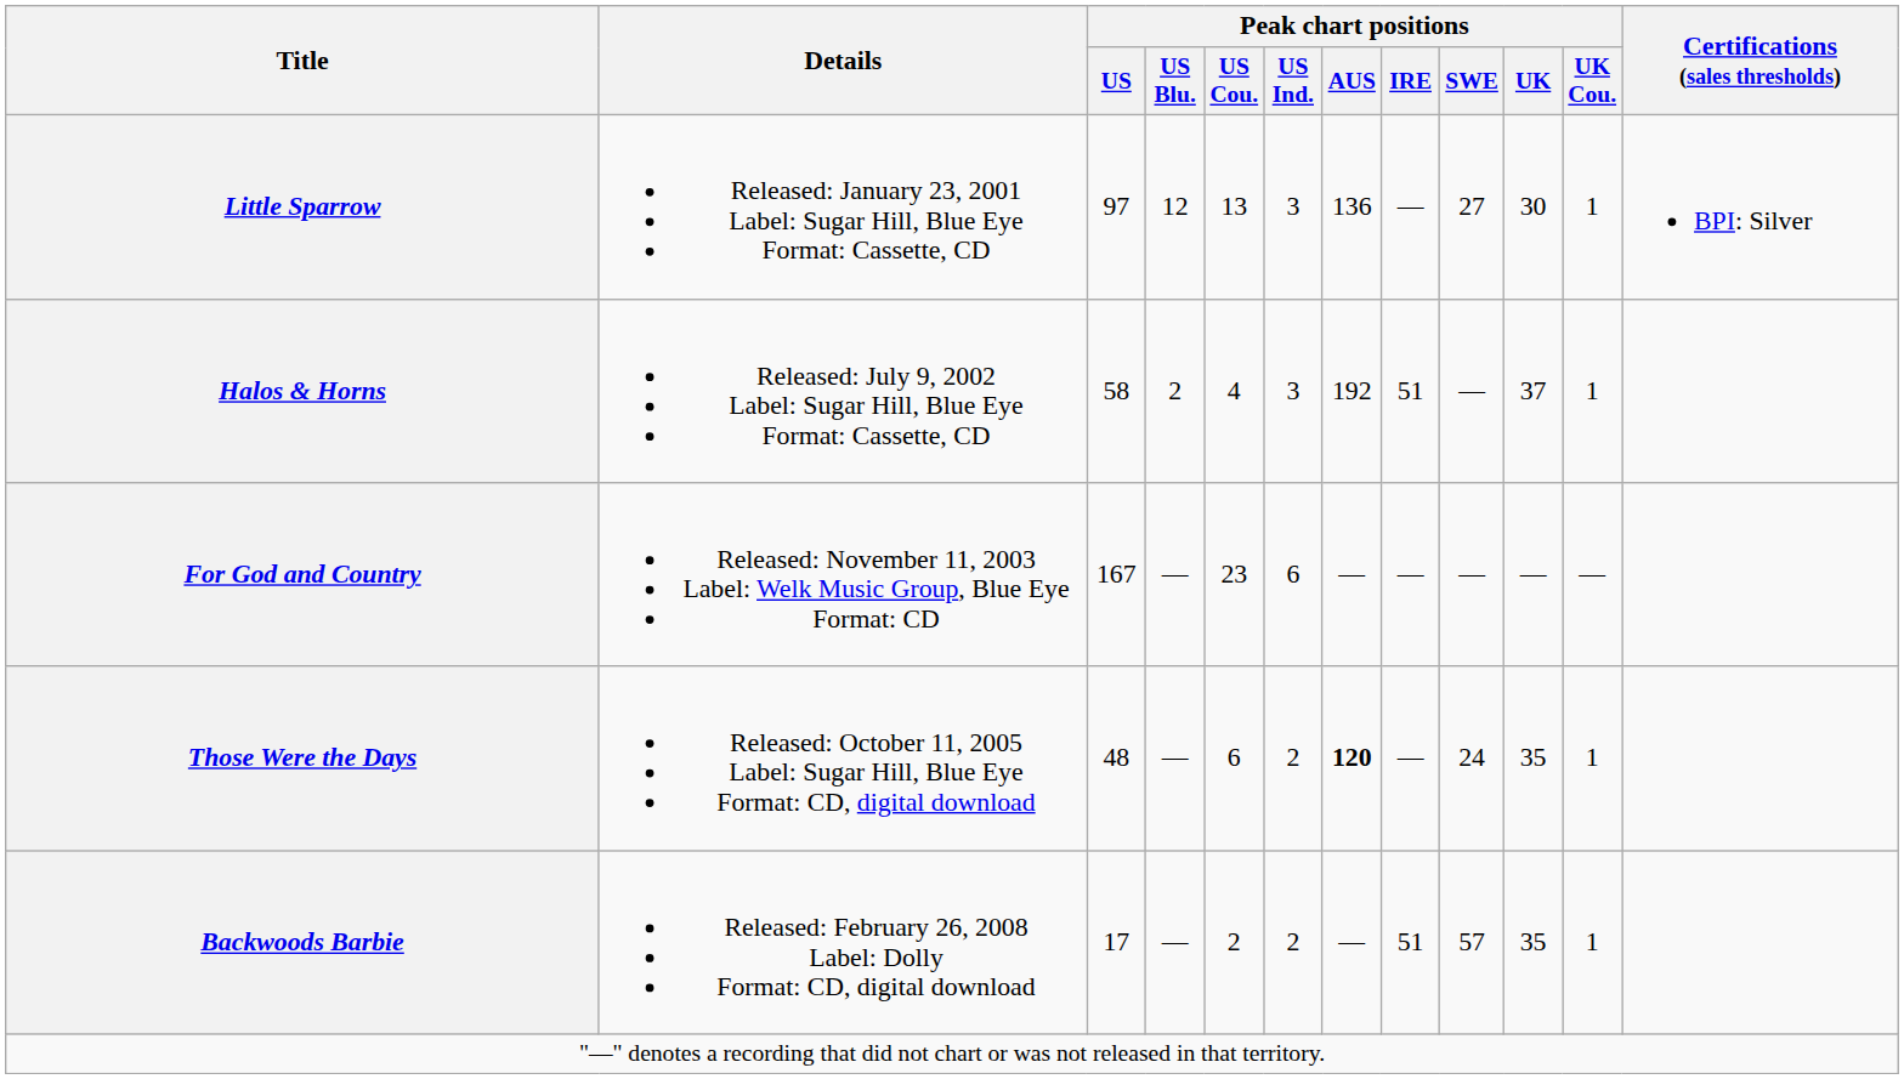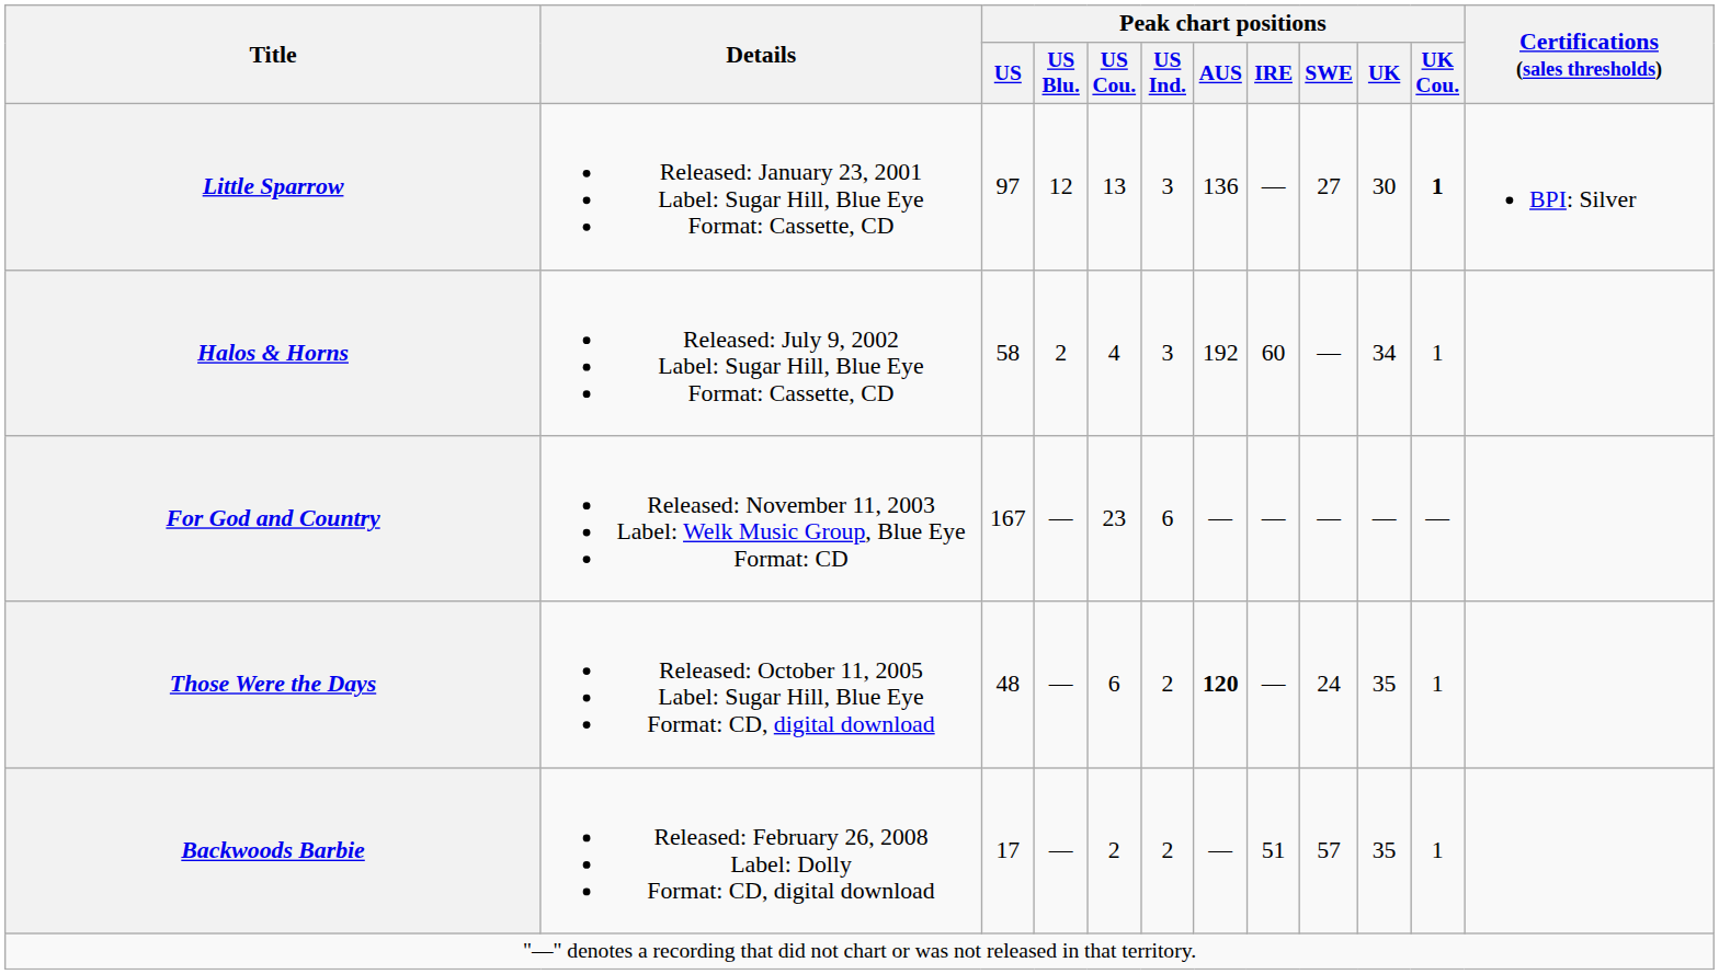Little Sparrow | Peak chart positions / UK Cou.: normal -> bold
Halos & Horns | Peak chart positions / IRE: 51 -> 60
Halos & Horns | Peak chart positions / UK: 37 -> 34
